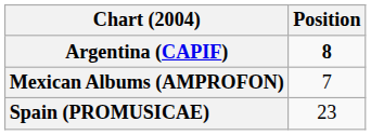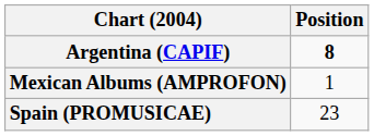Mexican Albums (AMPROFON) | Position: 7 -> 1
